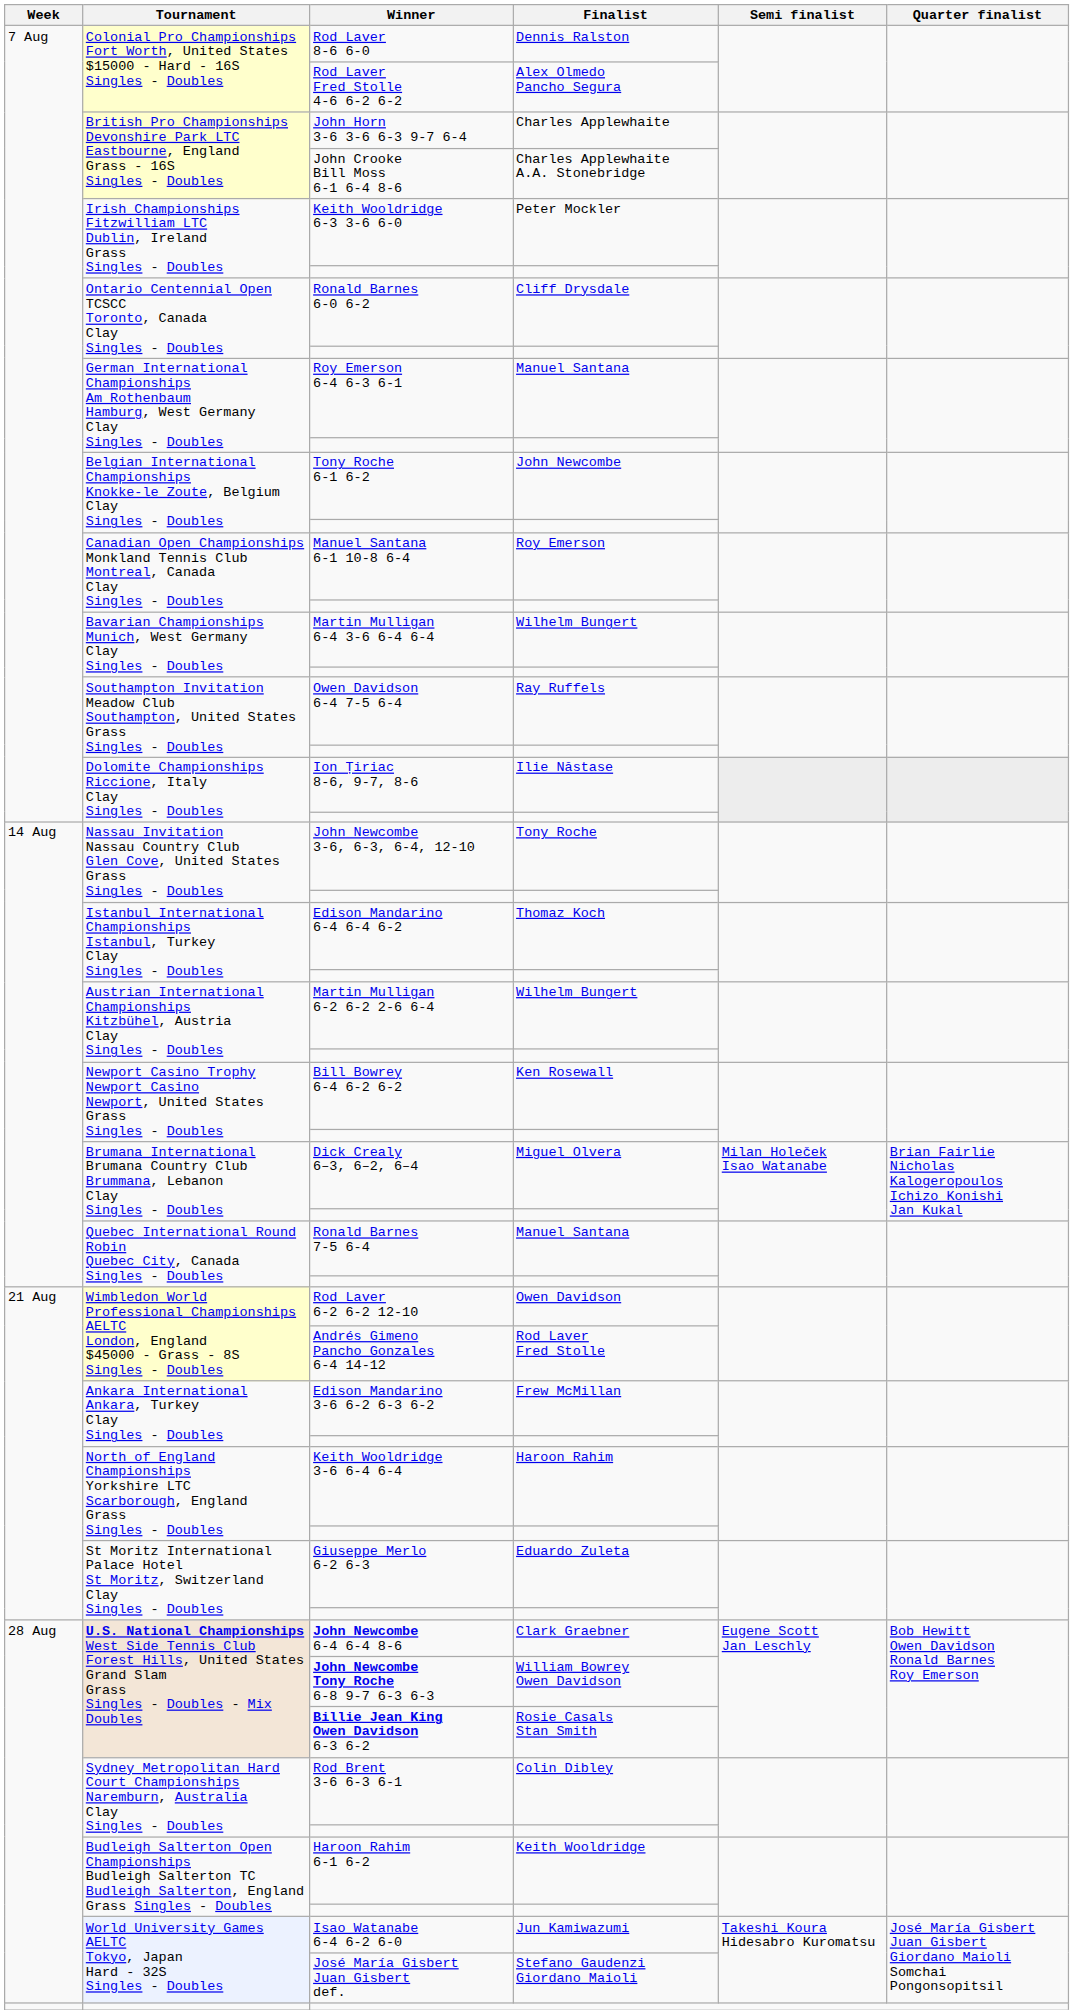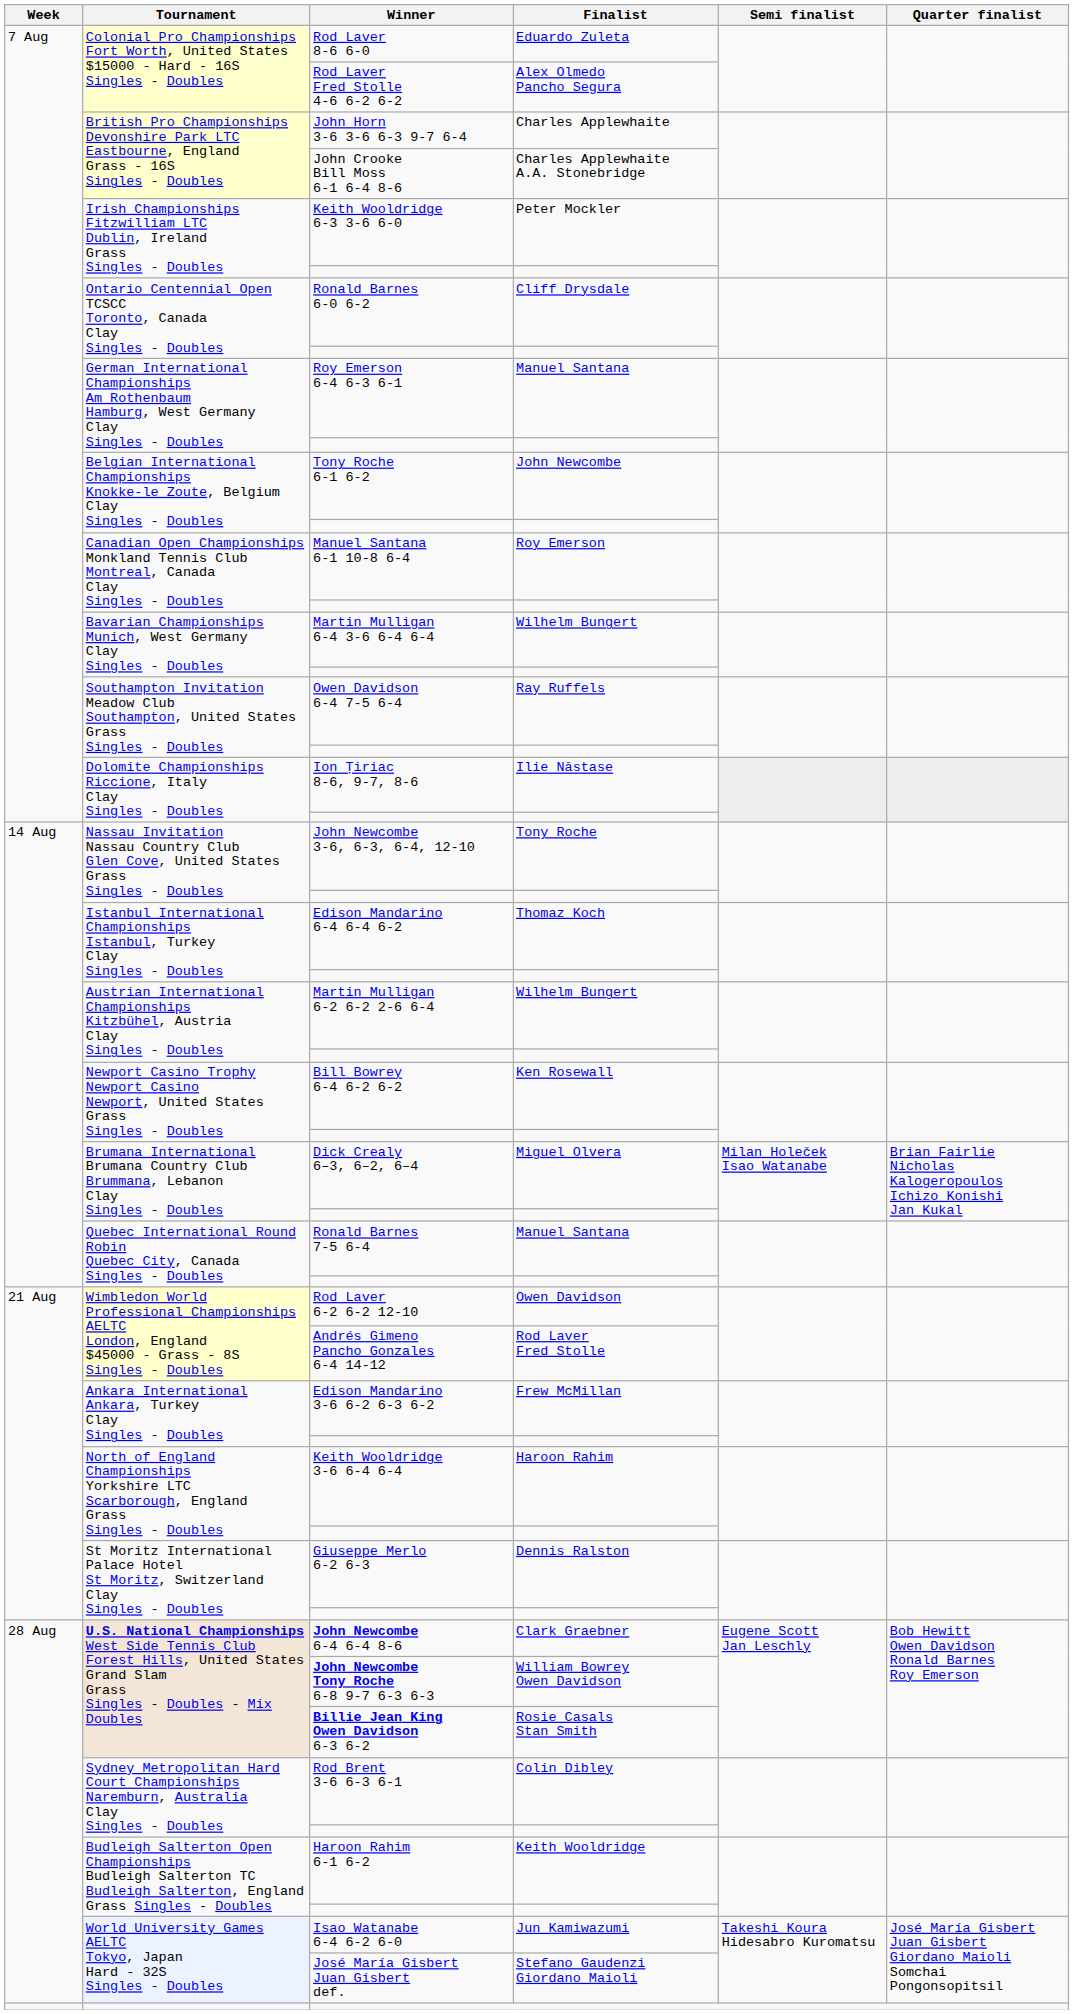Rod Laver 8-6 6-0 | Finalist: Dennis Ralston -> Eduardo Zuleta
Giuseppe Merlo 6-2 6-3 | Finalist: Eduardo Zuleta -> Dennis Ralston
